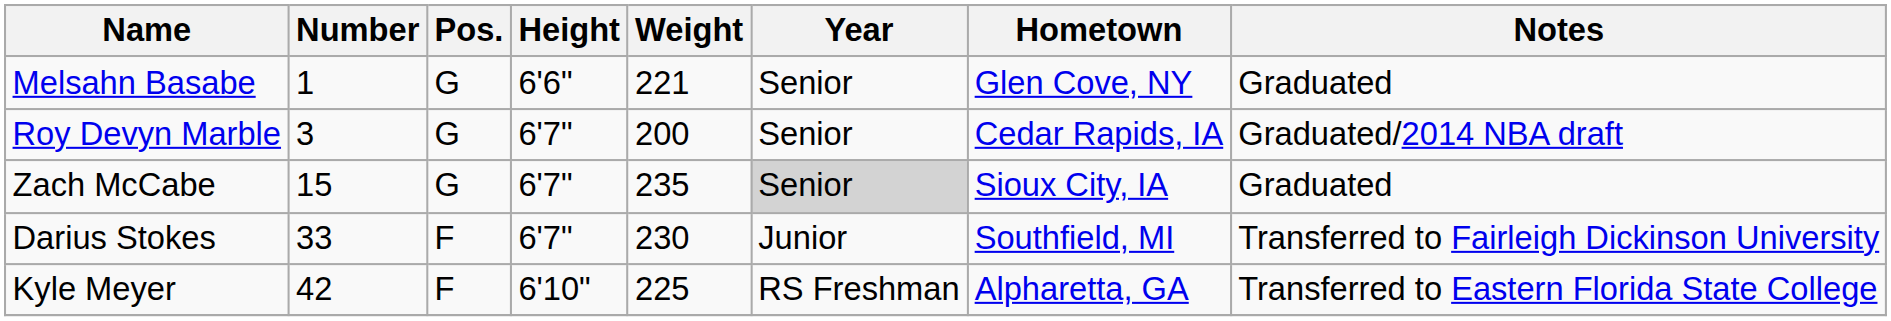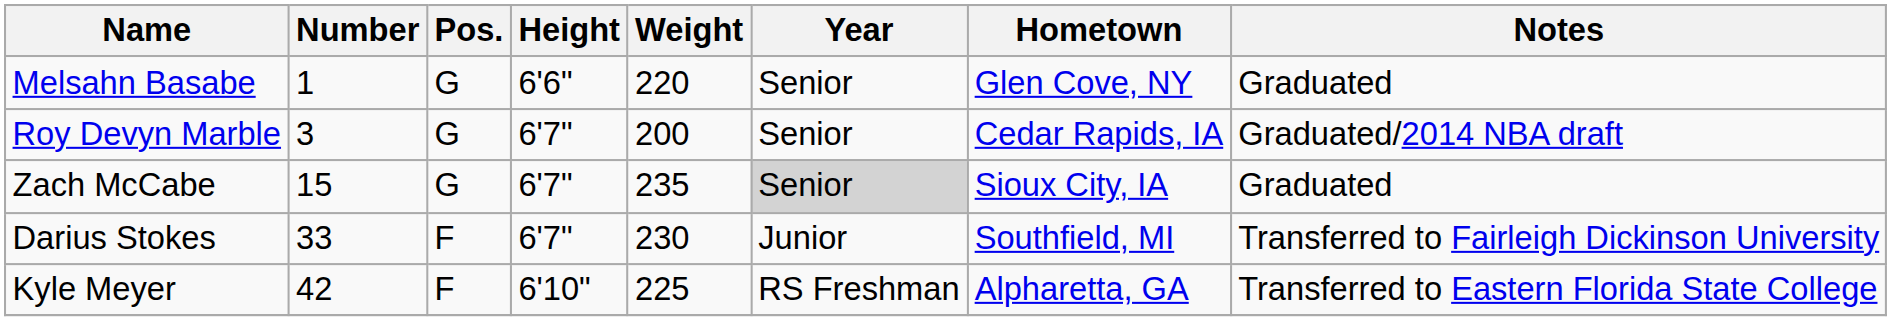Melsahn Basabe | Weight: 221 -> 220
